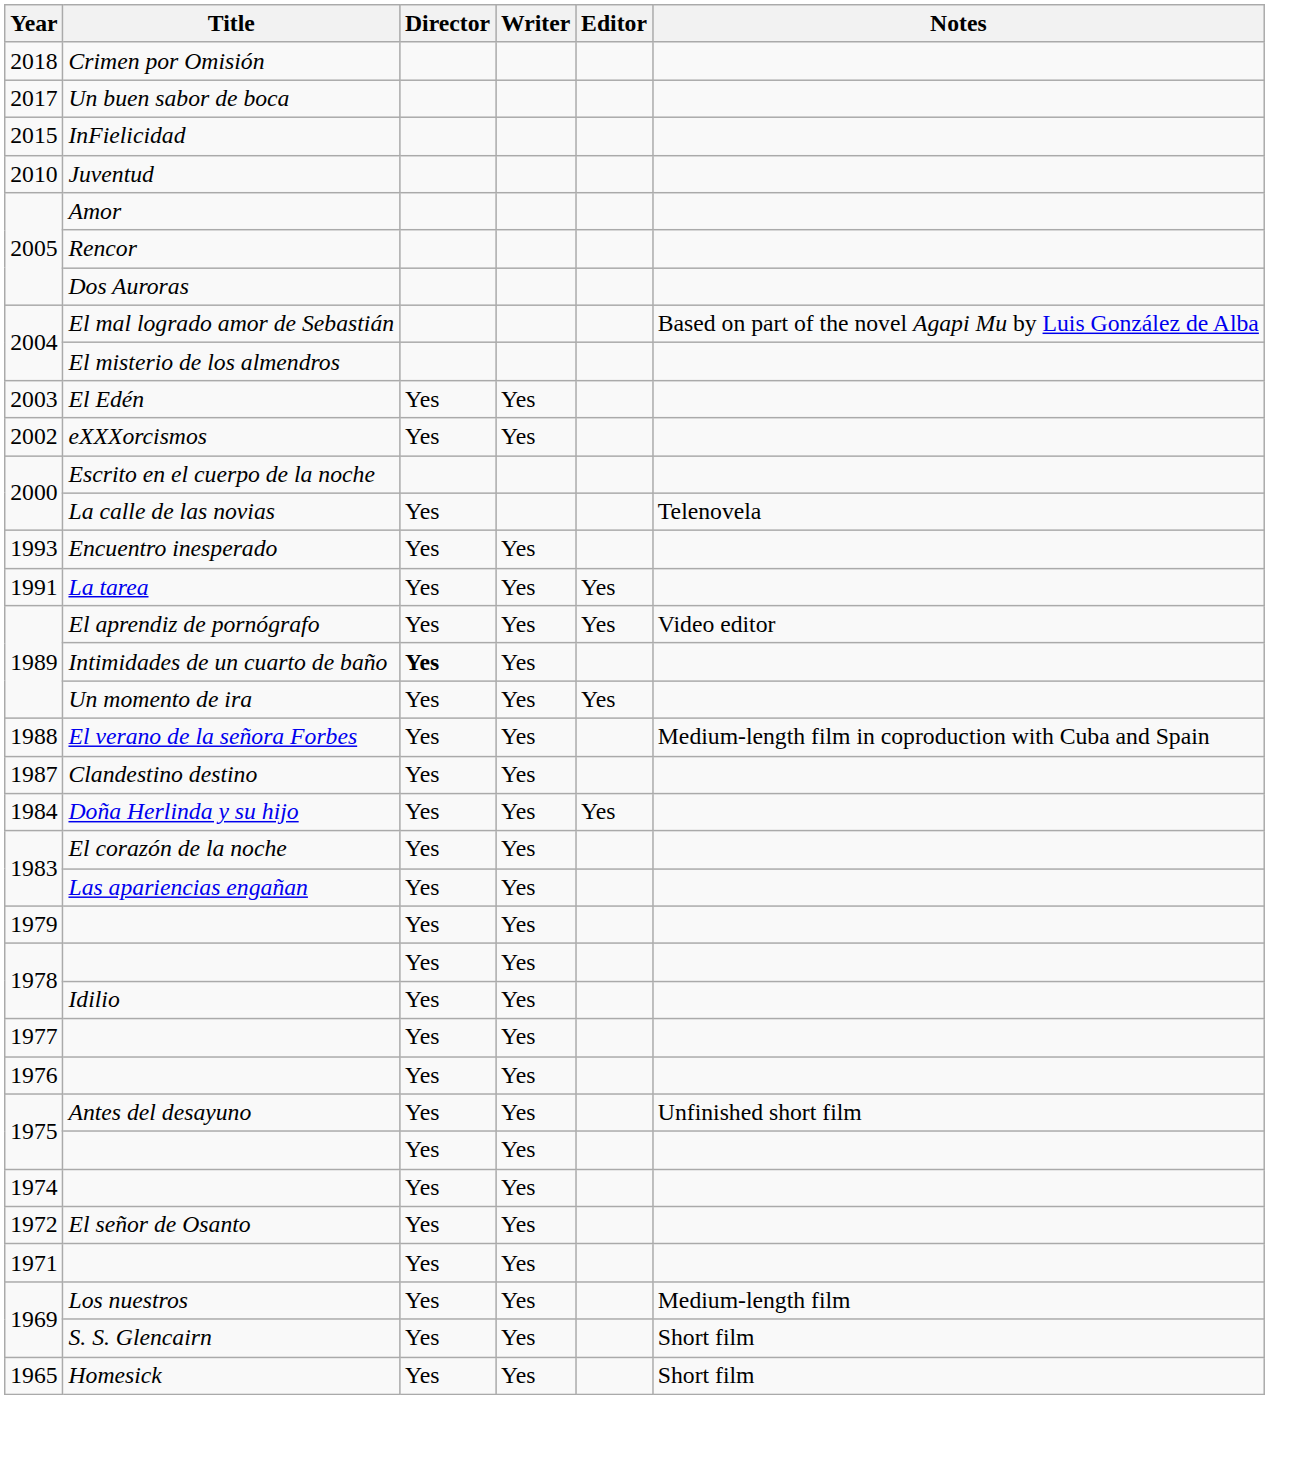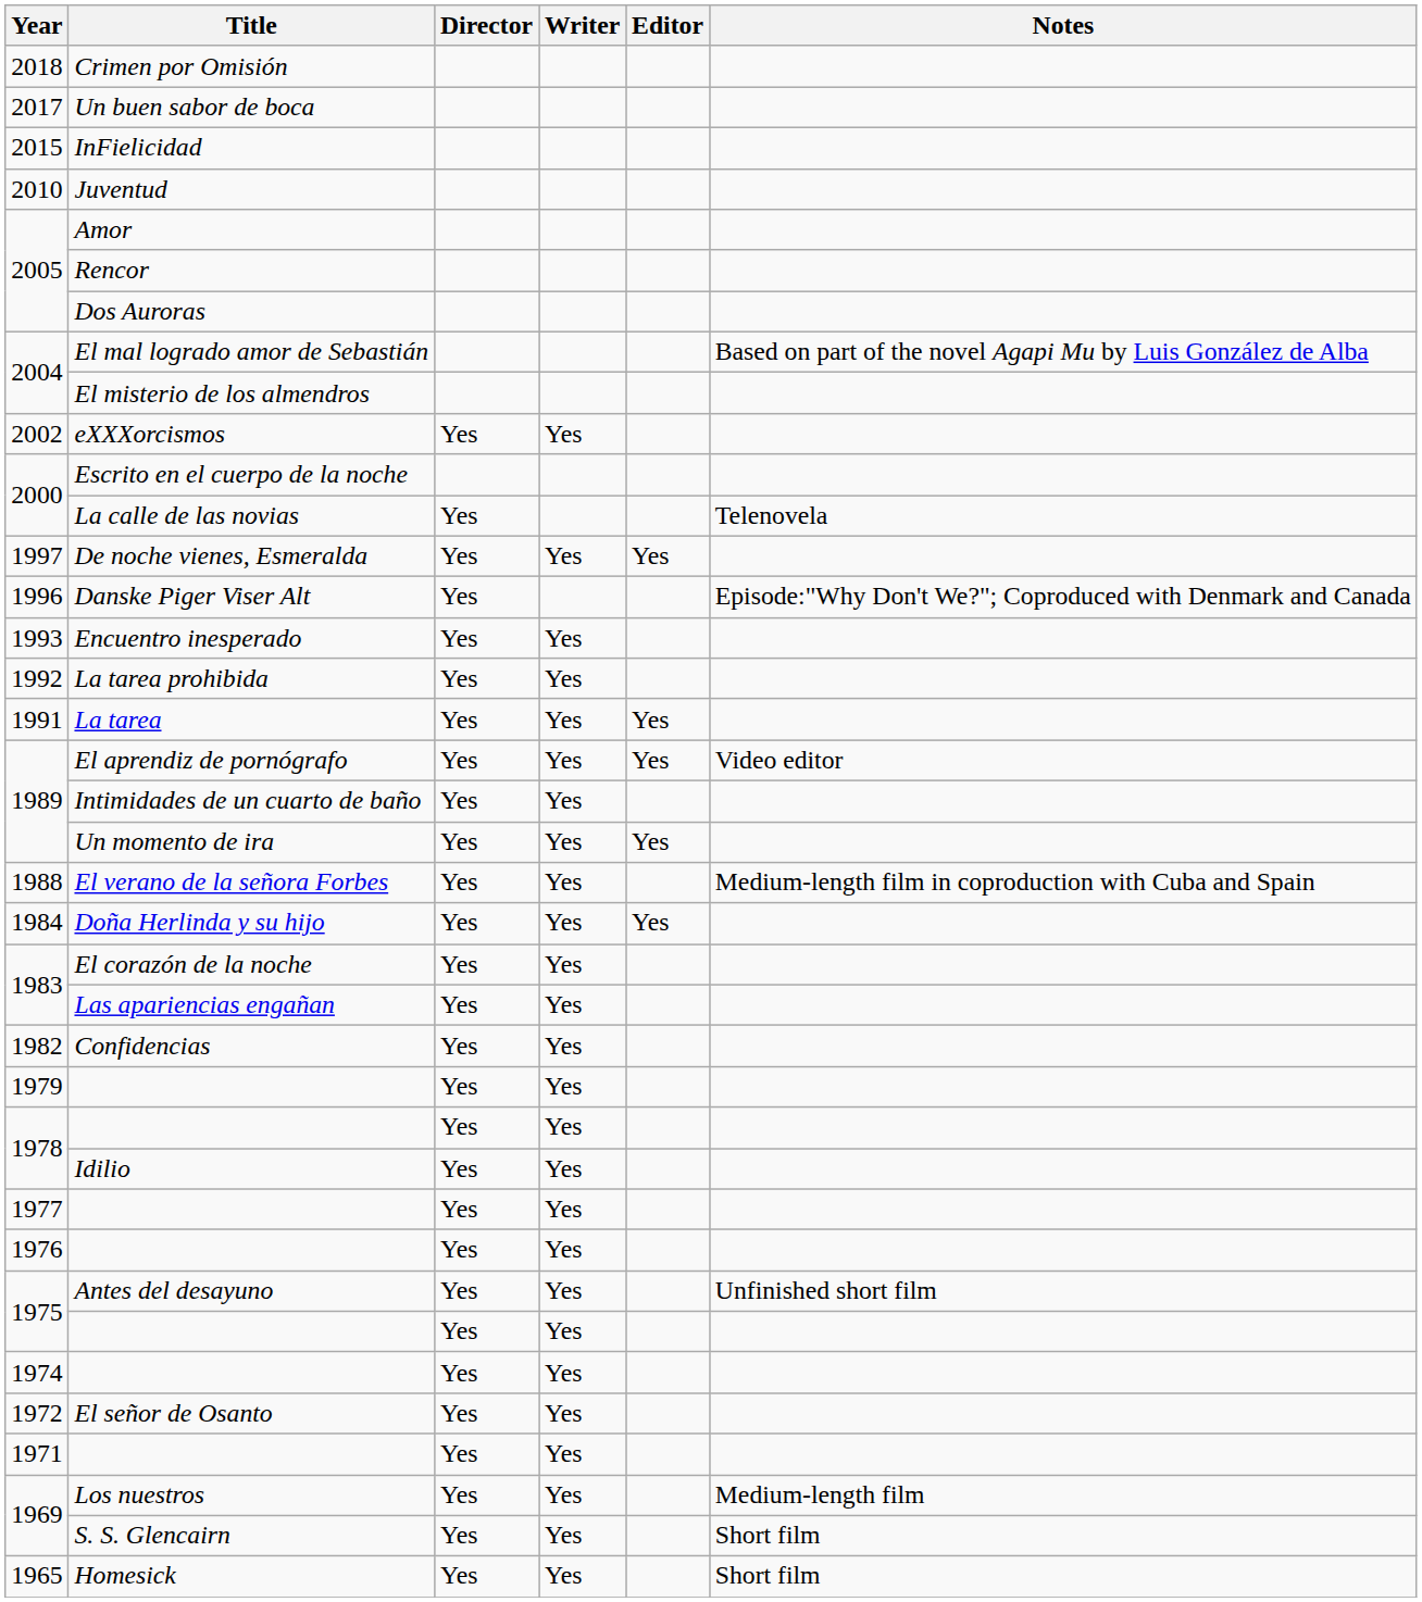- row: 2003 | El Edén | Yes | Yes
+ row: 1997 | De noche vienes, Esmeralda | Yes | Yes | Yes
+ row: 1996 | Danske Piger Viser Alt | Yes | Episode:"Why Don't We?"; Coproduced with Denmark and Canada
+ row: 1992 | La tarea prohibida | Yes | Yes
Intimidades de un cuarto de baño | Director: bold -> normal
- row: 1987 | Clandestino destino | Yes | Yes
+ row: 1982 | Confidencias | Yes | Yes
